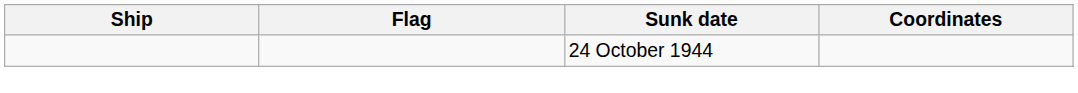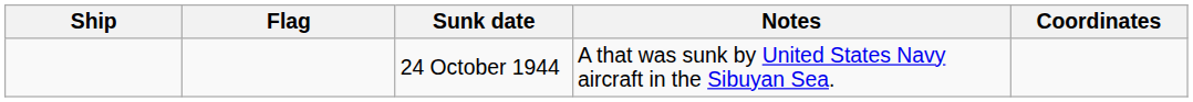+ column: Notes | A that was sunk by United States Navy aircraft in the Sibuyan Sea.
